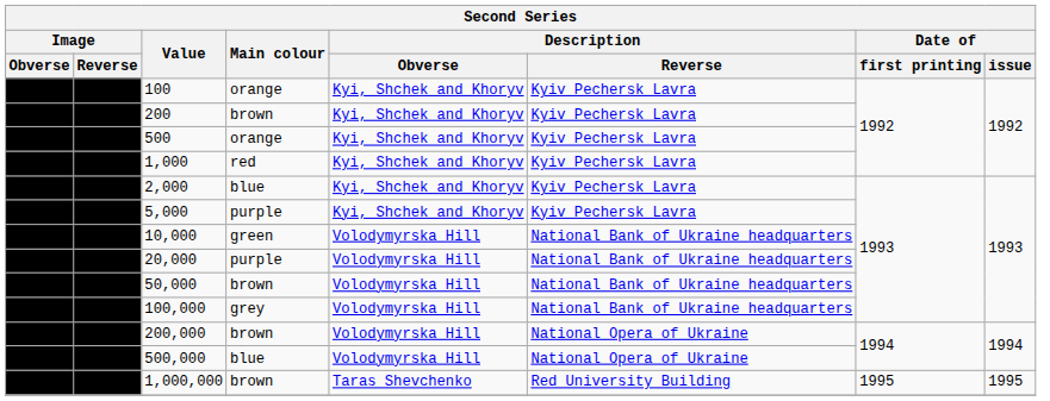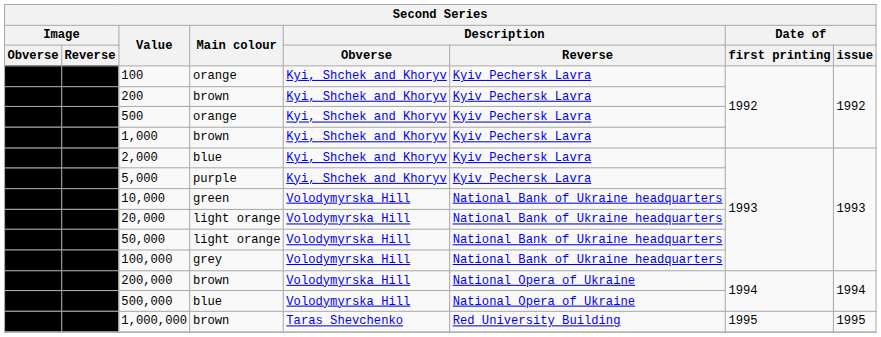1,000 | Main colour: red -> brown
20,000 | Main colour: purple -> light orange
50,000 | Main colour: brown -> light orange
